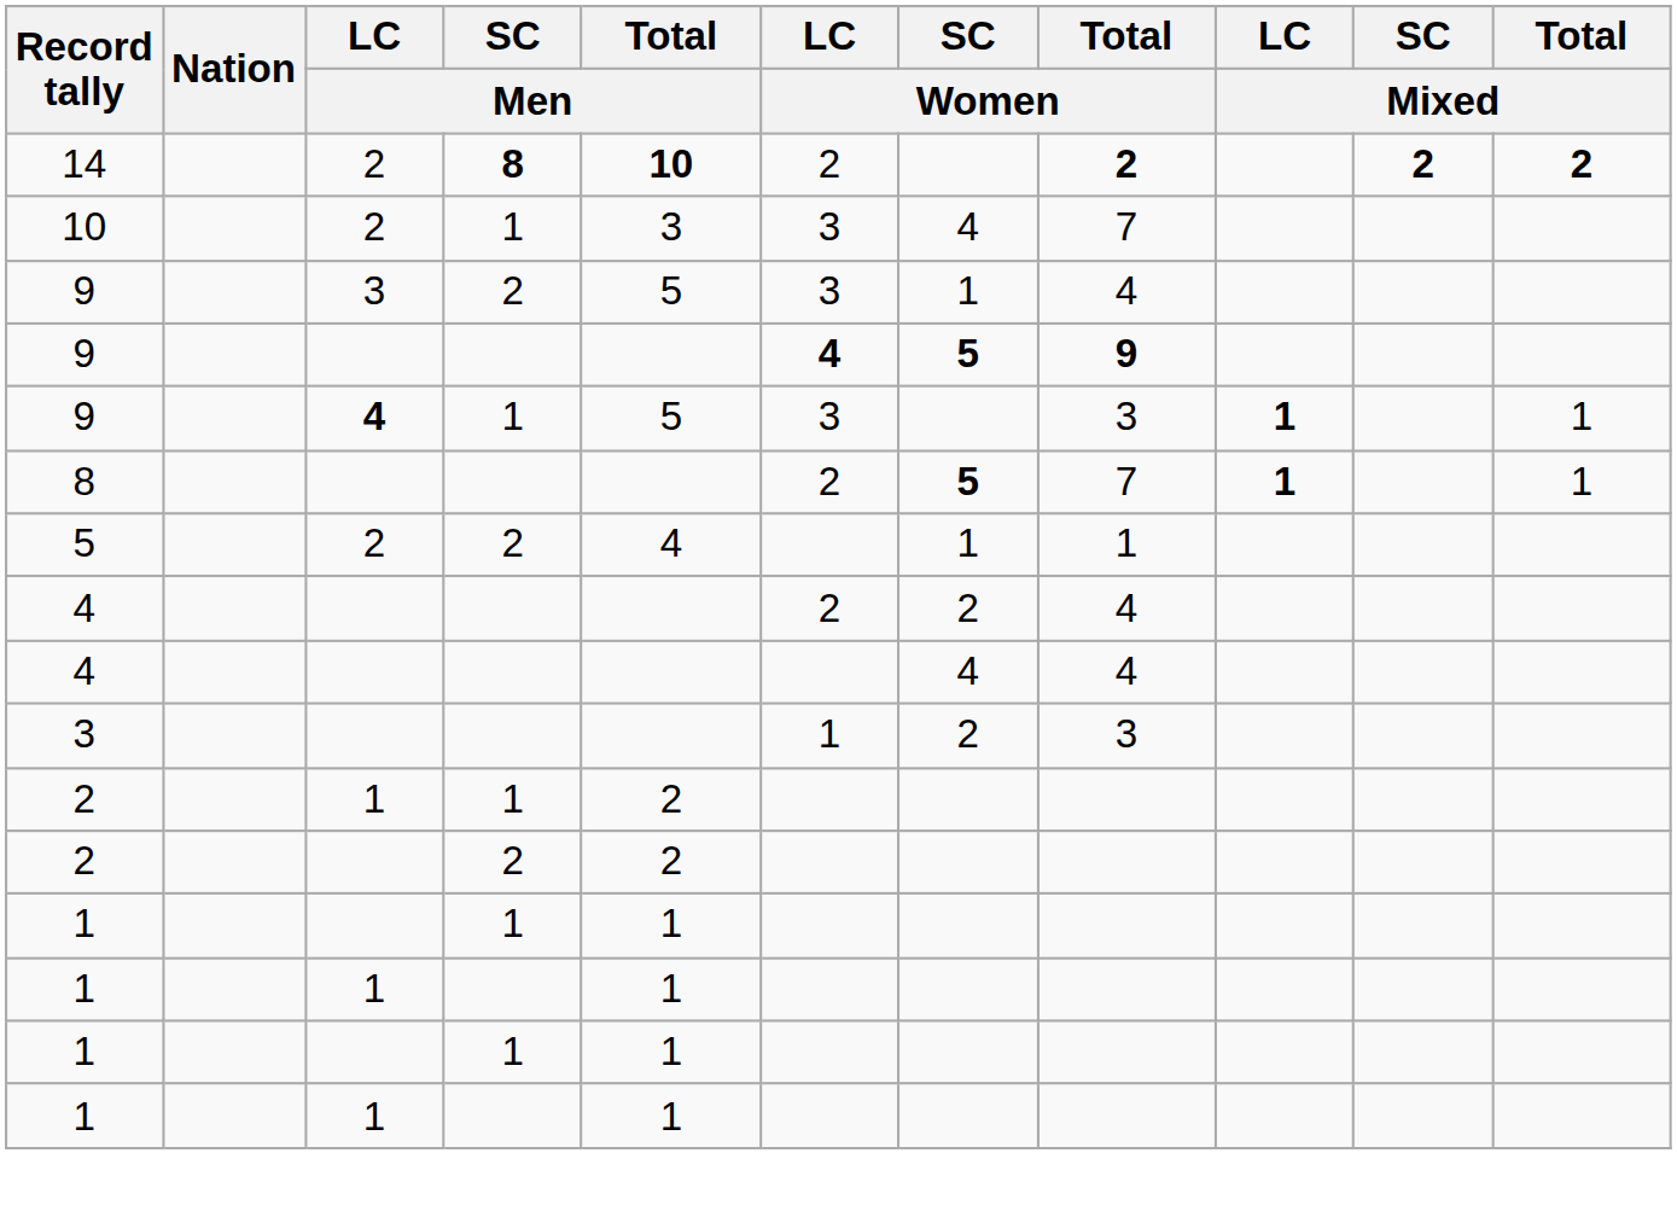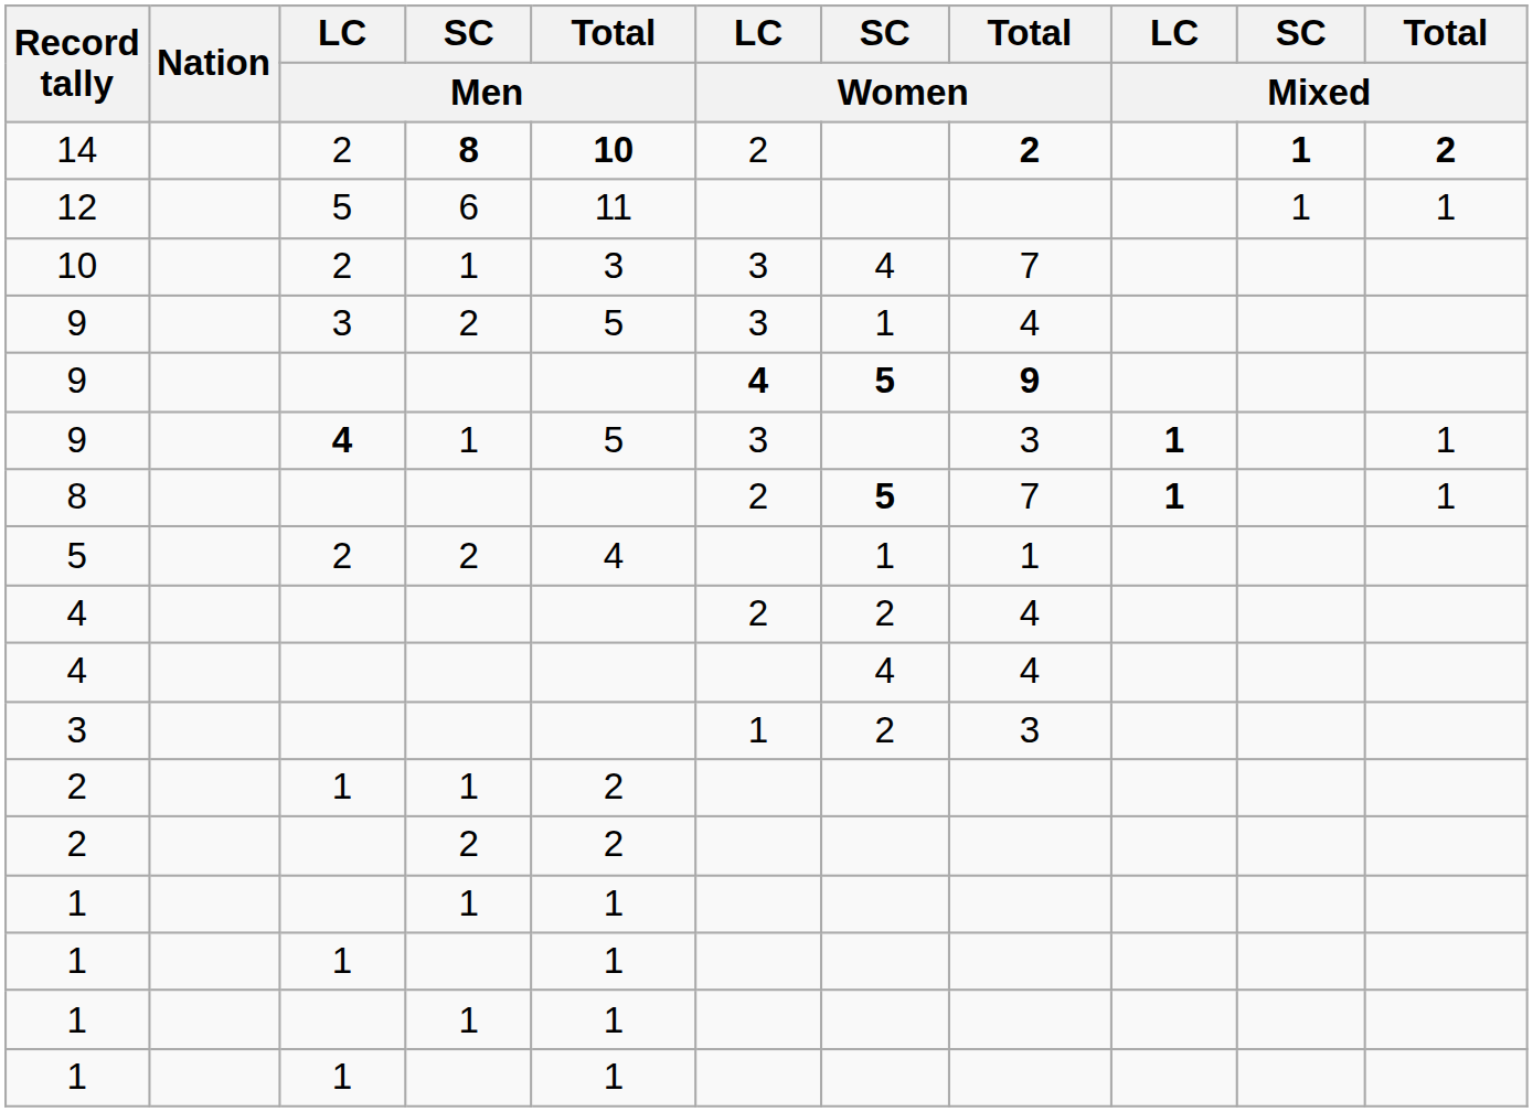14 | SC / Mixed: 2 -> 1
+ row: 12 | 5 | 6 | 11 | 1 | 1
